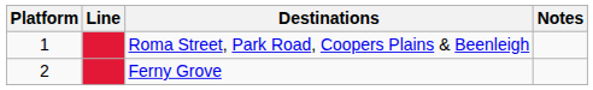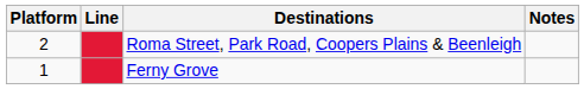Roma Street, Park Road, Coopers Plains & Beenleigh | Platform: 1 -> 2
Ferny Grove | Platform: 2 -> 1
